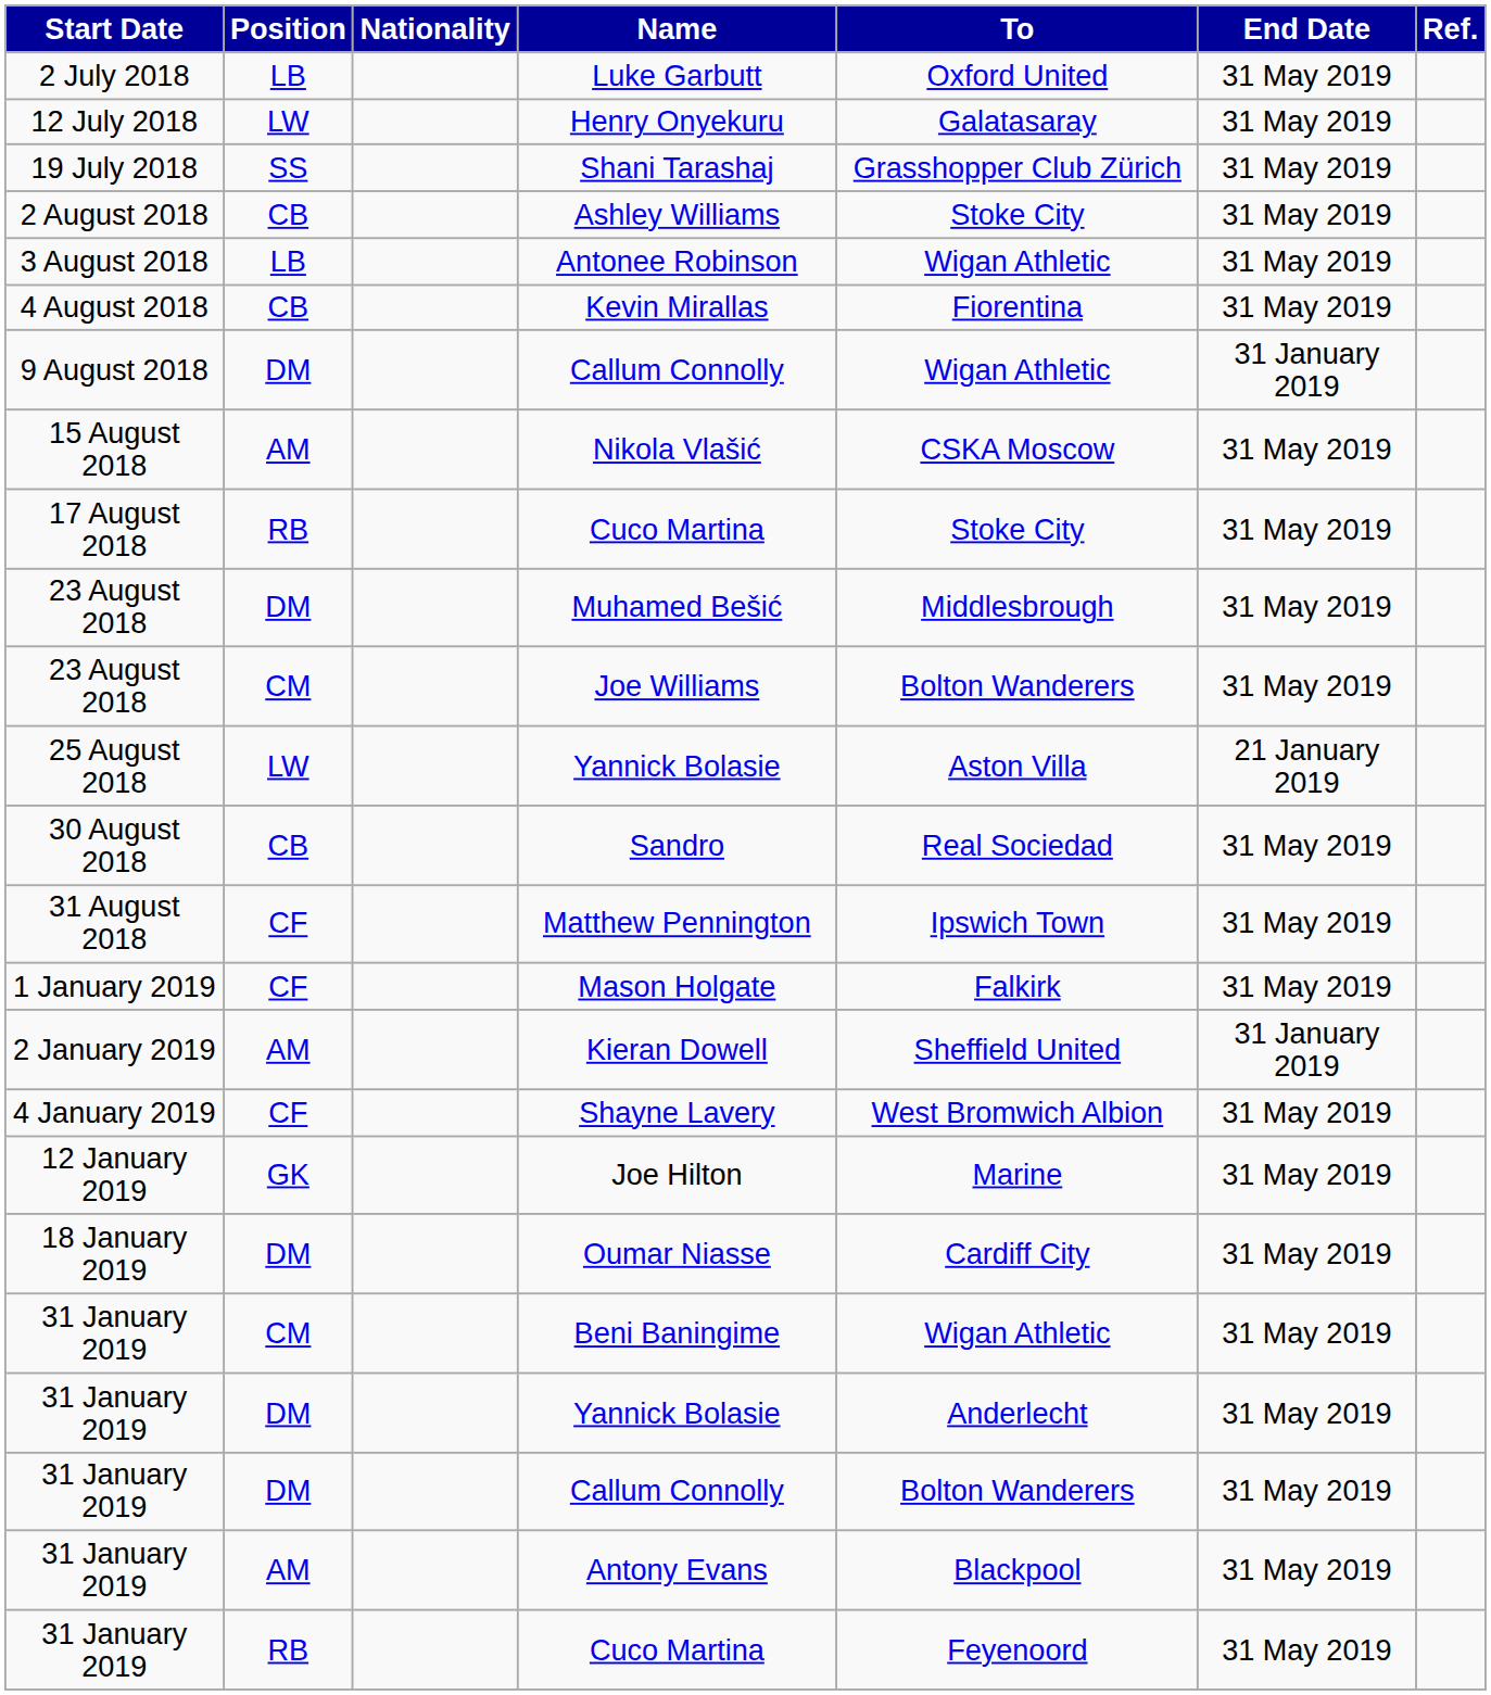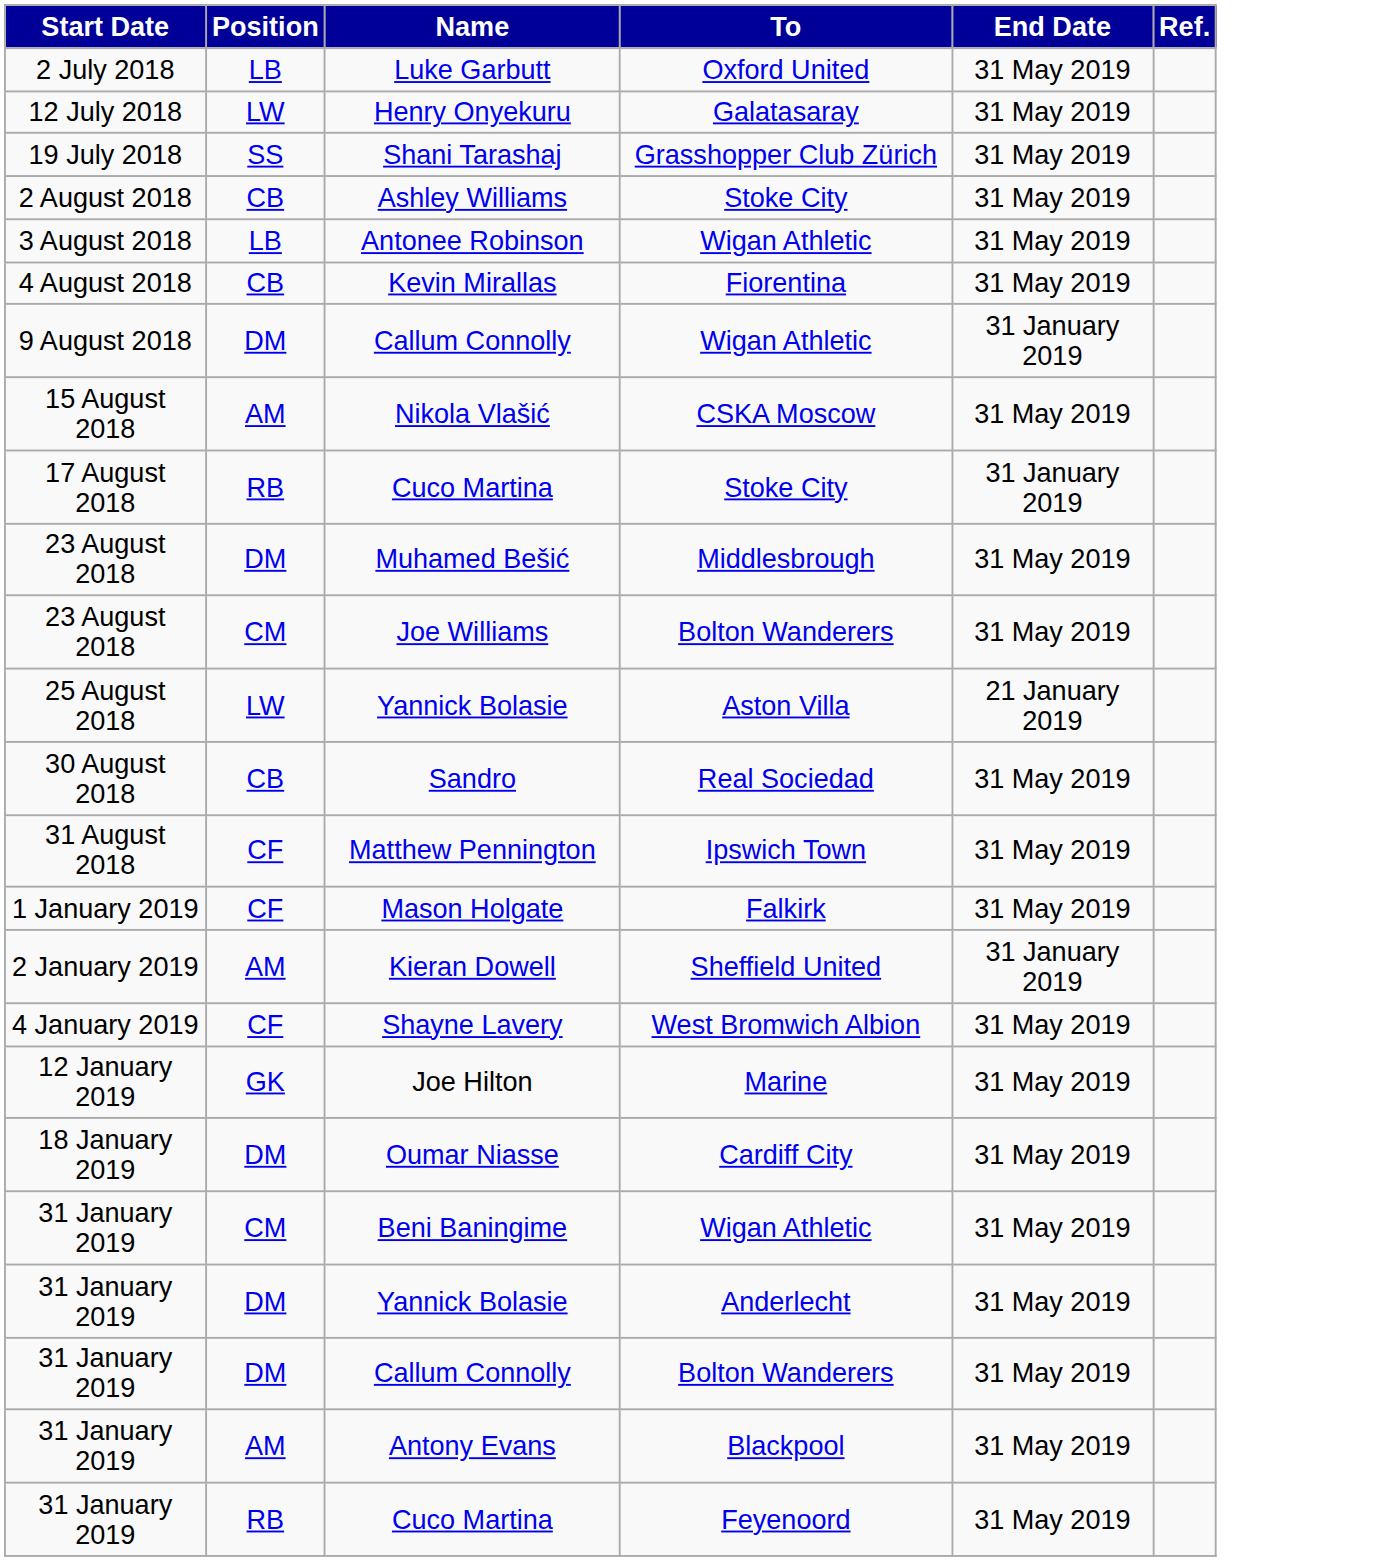- column: Nationality
17 August 2018 / Cuco Martina | End Date: 31 May 2019 -> 31 January 2019
